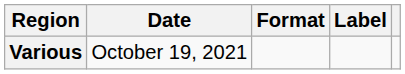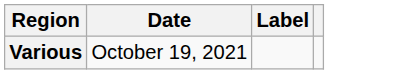- column: Format
